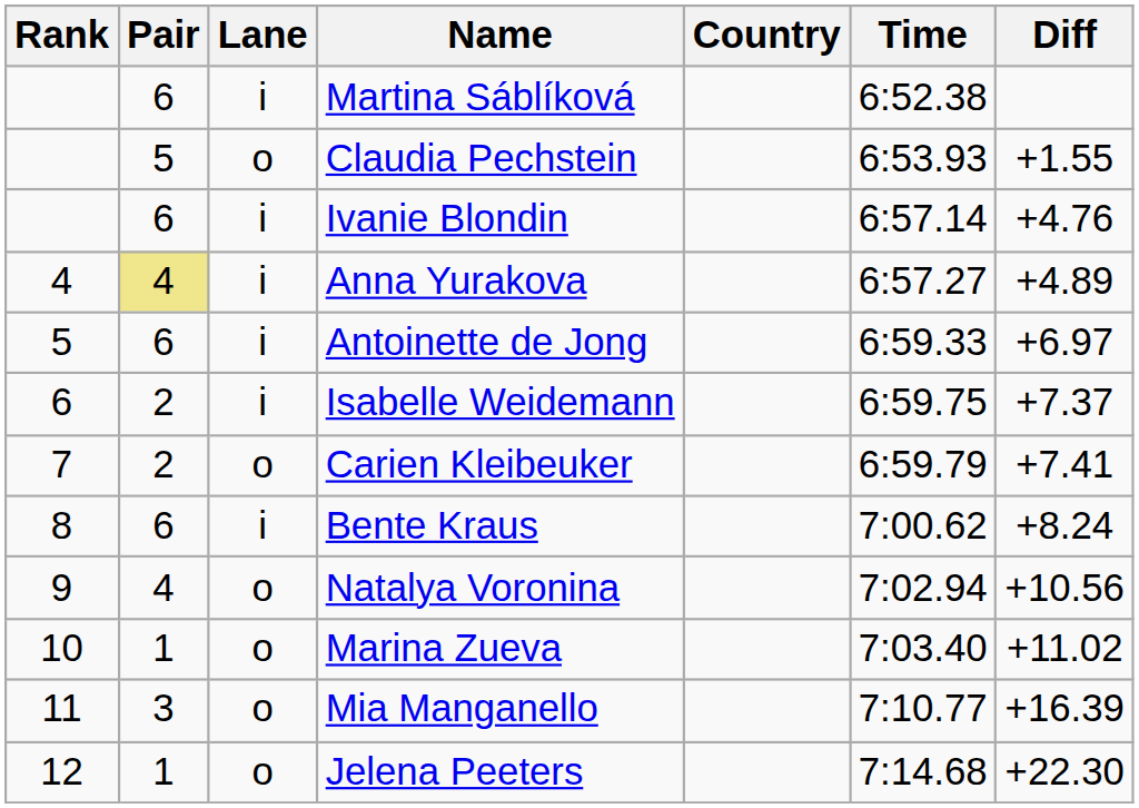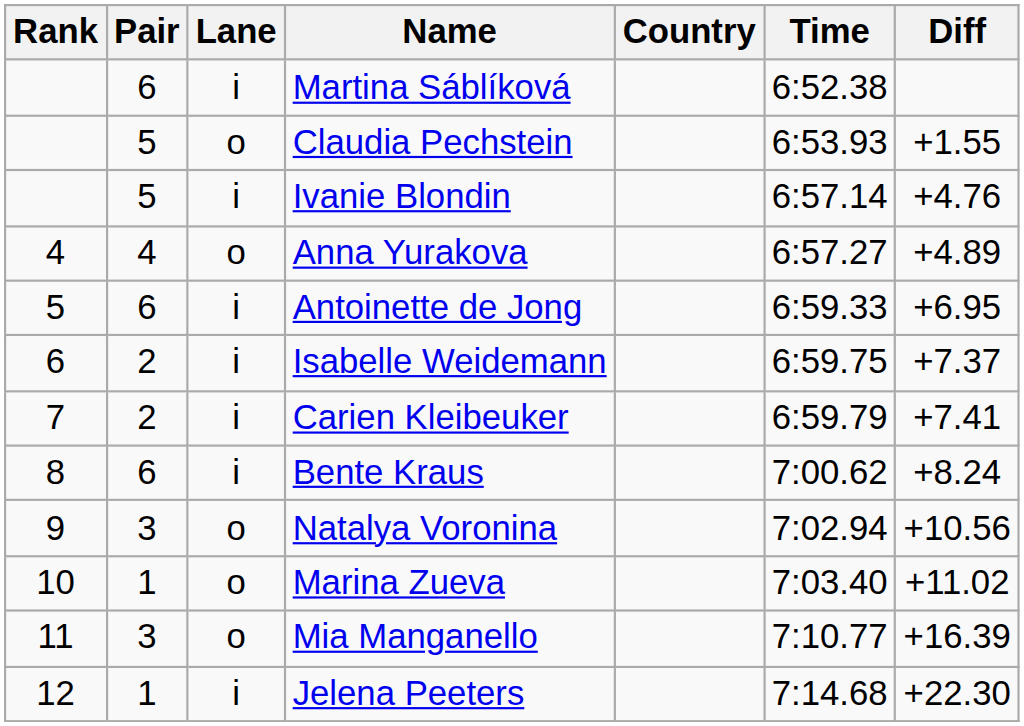Ivanie Blondin | Pair: 6 -> 5
Anna Yurakova | Pair: khaki background -> no background
Anna Yurakova | Lane: i -> o
Antoinette de Jong | Diff: +6.97 -> +6.95
Carien Kleibeuker | Lane: o -> i
Natalya Voronina | Pair: 4 -> 3
Jelena Peeters | Lane: o -> i
